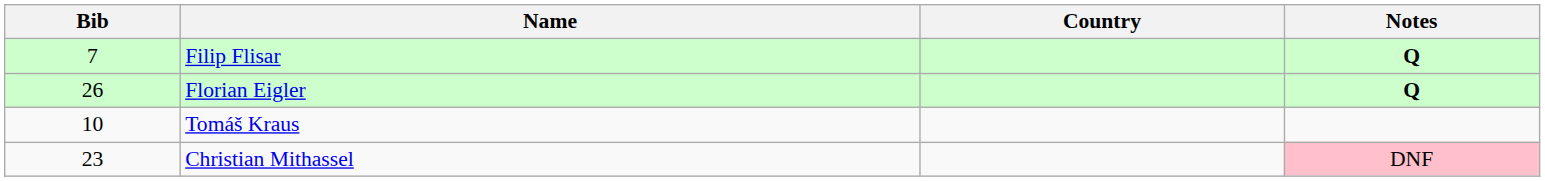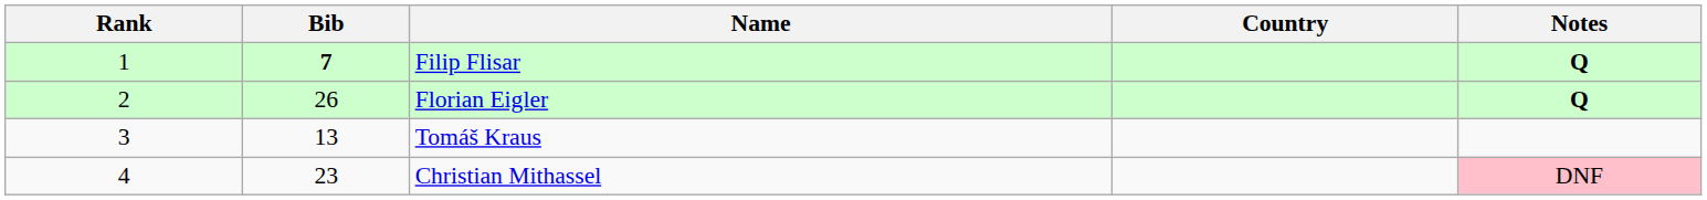+ column: Rank | 1 | 2 | 3 | 4
Filip Flisar | Bib: normal -> bold
Tomáš Kraus | Bib: 10 -> 13
